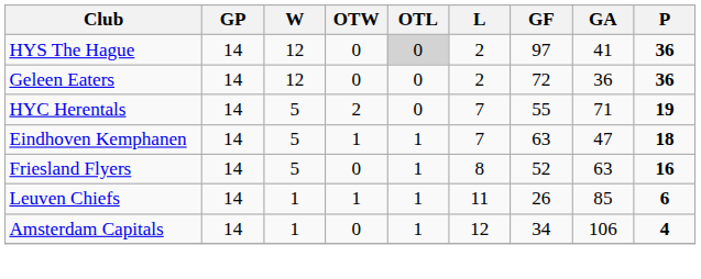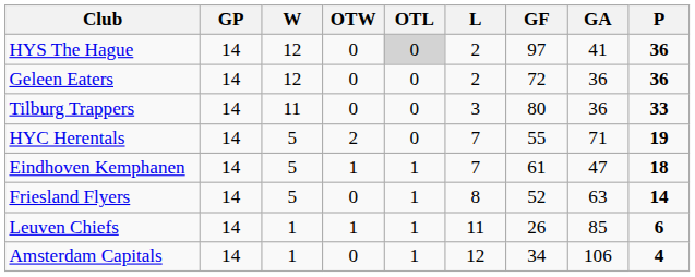+ row: Tilburg Trappers | 14 | 11 | 0 | 0 | 3 | 80 | 36 | 33
Eindhoven Kemphanen | GF: 63 -> 61
Friesland Flyers | P: 16 -> 14
